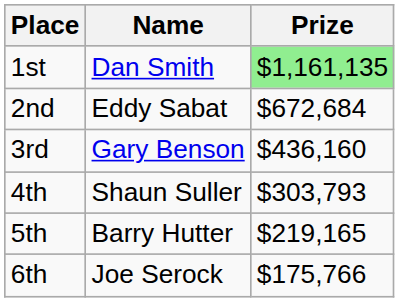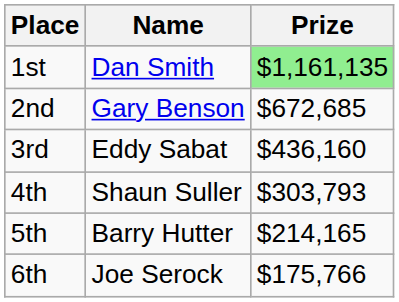2nd | Name: Eddy Sabat -> Gary Benson
2nd | Prize: $672,684 -> $672,685
3rd | Name: Gary Benson -> Eddy Sabat
5th | Prize: $219,165 -> $214,165
